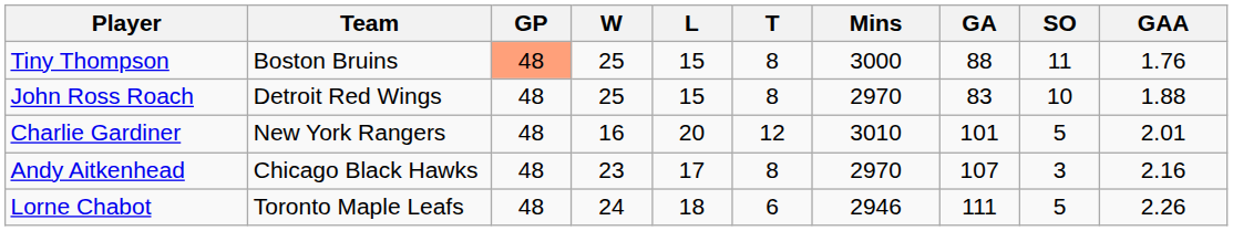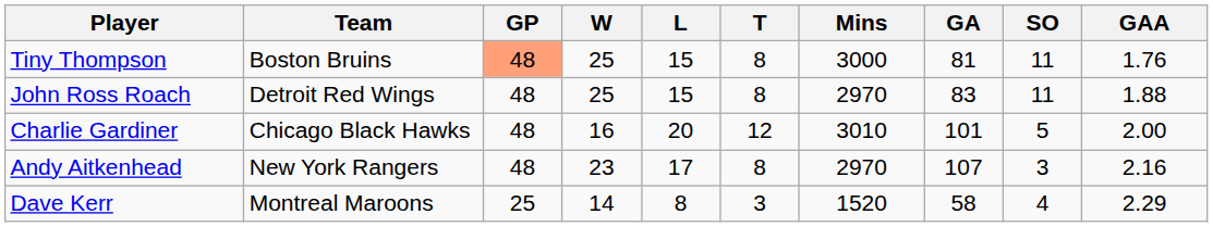Tiny Thompson | GA: 88 -> 81
John Ross Roach | SO: 10 -> 11
Charlie Gardiner | Team: New York Rangers -> Chicago Black Hawks
Charlie Gardiner | GAA: 2.01 -> 2.00
Andy Aitkenhead | Team: Chicago Black Hawks -> New York Rangers
- row: Lorne Chabot | Toronto Maple Leafs | 48 | 24 | 18 | 6 | 2946 | 111 | 5 | 2.26
+ row: Dave Kerr | Montreal Maroons | 25 | 14 | 8 | 3 | 1520 | 58 | 4 | 2.29
